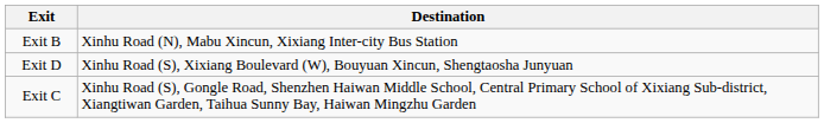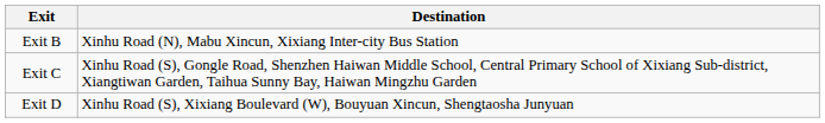rows swapped: Exit C <-> Exit D
